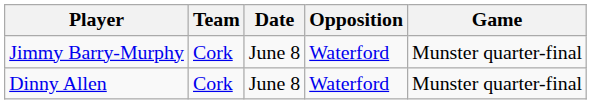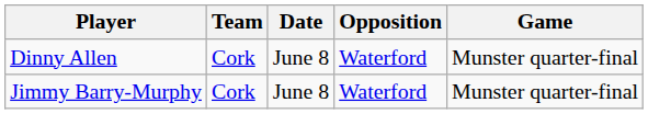rows swapped: Dinny Allen <-> Jimmy Barry-Murphy
